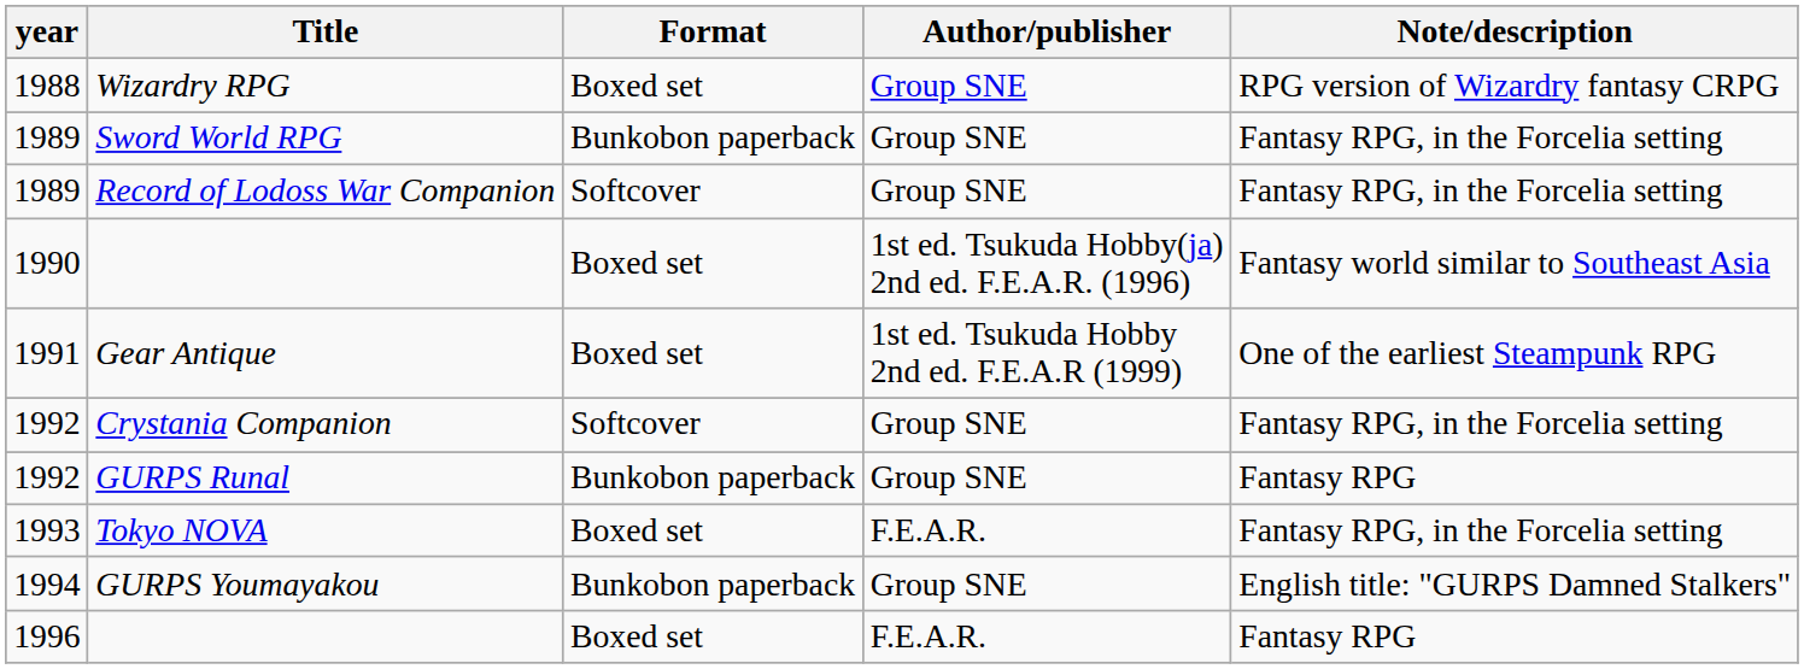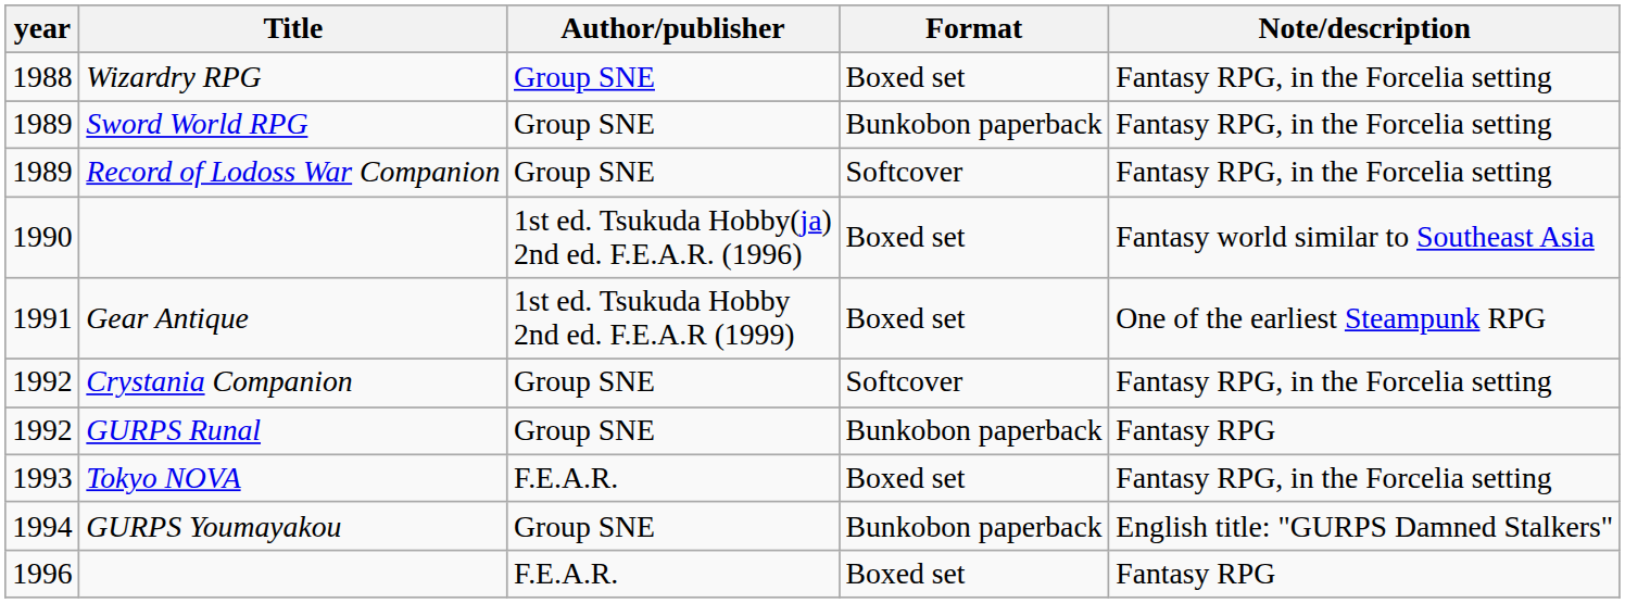columns swapped: Author/publisher <-> Format
Wizardry RPG | Note/description: RPG version of Wizardry fantasy CRPG -> Fantasy RPG, in the Forcelia setting
